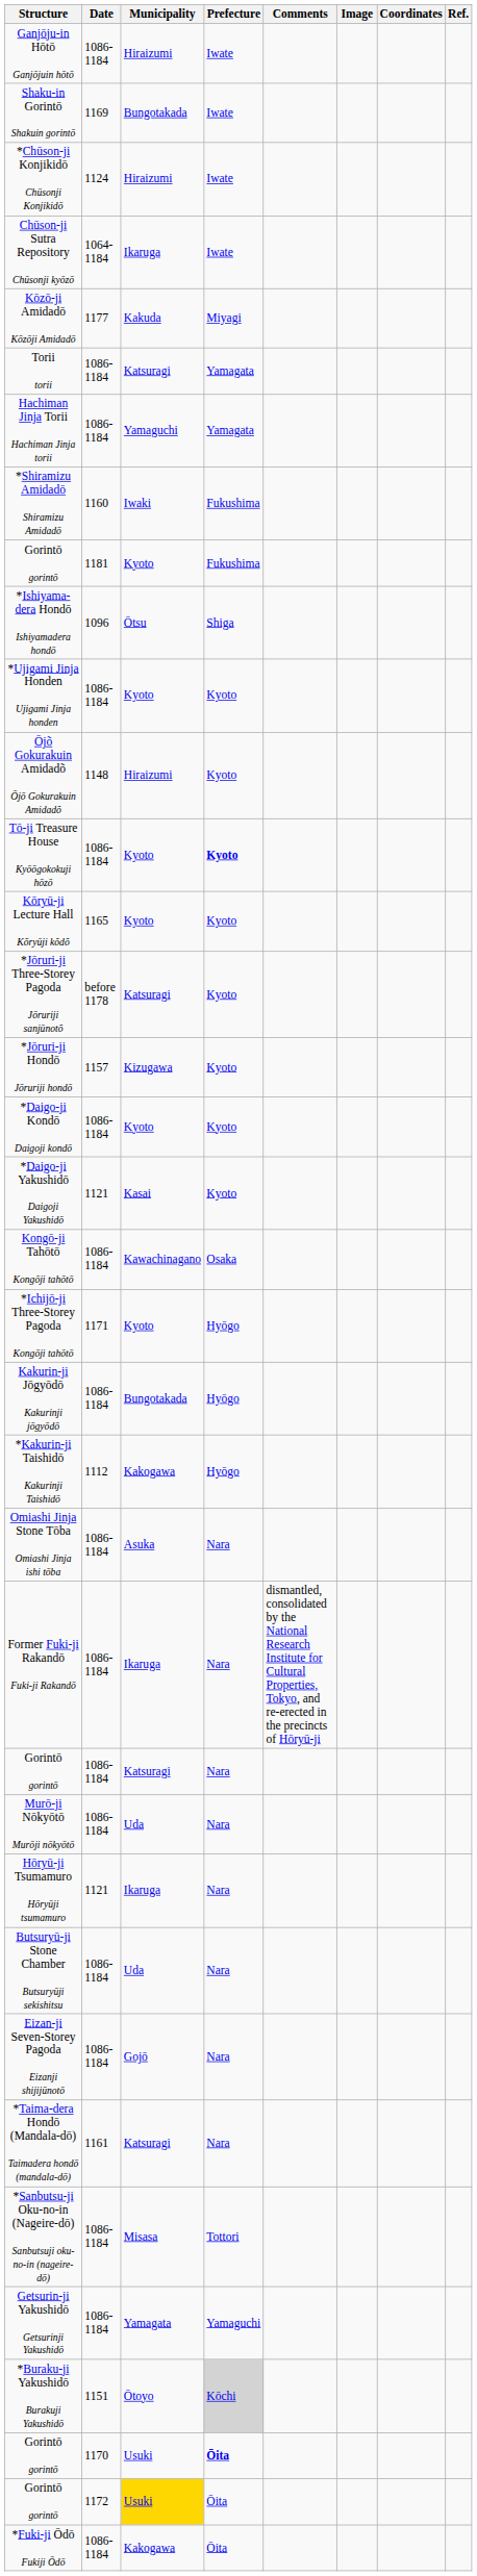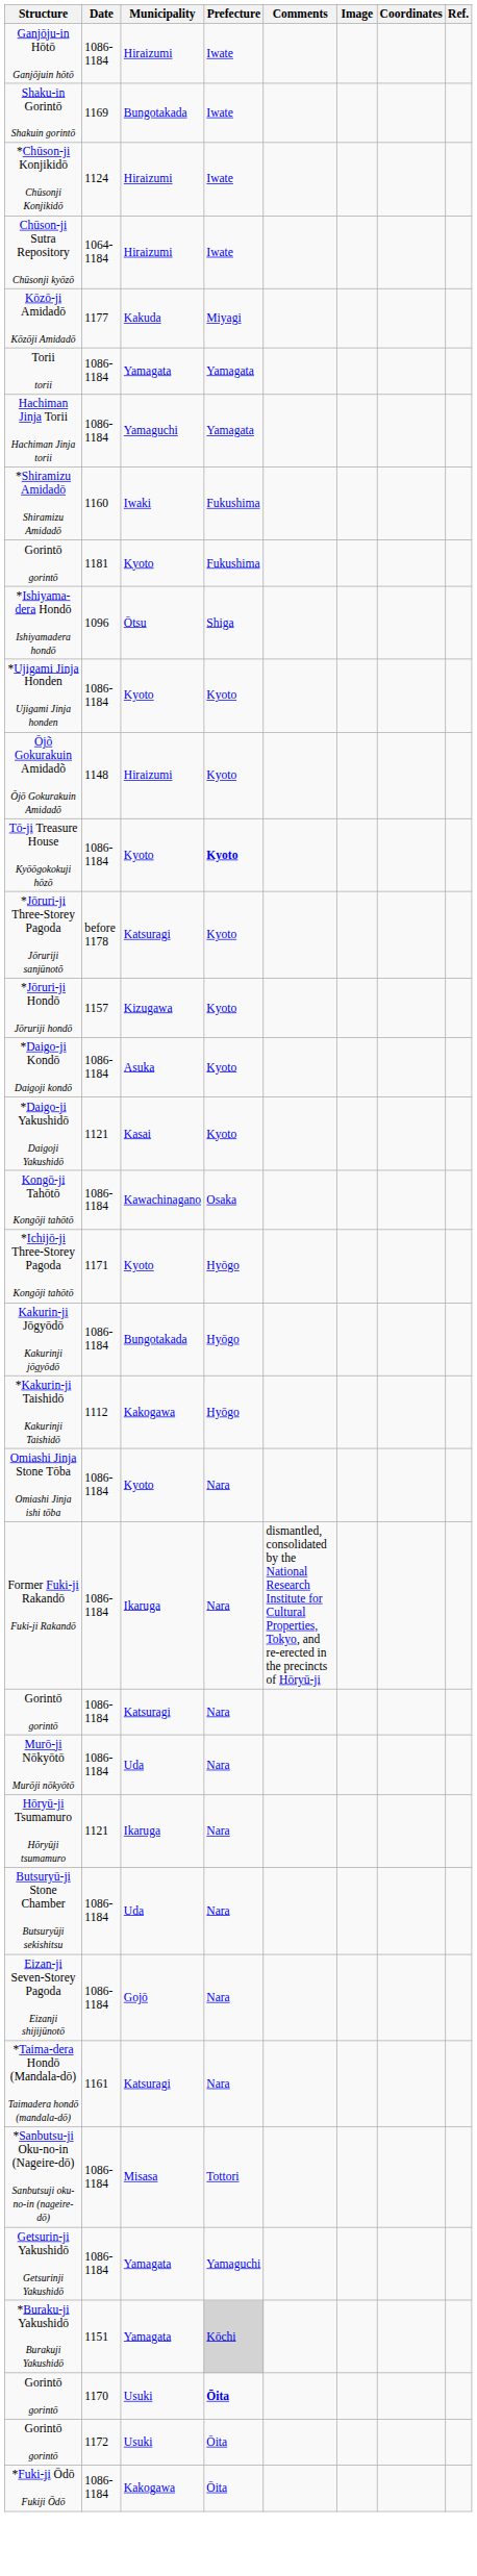Chūson-ji Sutra Repository Chūsonji kyōzō | Municipality: Ikaruga -> Hiraizumi
Torii torii | Municipality: Katsuragi -> Yamagata
- row: Kōryū-ji Lecture Hall Kõryūji kõdõ | 1165 | Kyoto | Kyoto
*Daigo-ji Kondō Daigoji kondō | Municipality: Kyoto -> Asuka
Omiashi Jinja Stone Tōba Omiashi Jinja ishi tōba | Municipality: Asuka -> Kyoto
*Buraku-ji Yakushidō Burakuji Yakushidō | Municipality: Ōtoyo -> Yamagata
Gorintō gorintō / 1172 | Municipality: gold background -> no background
